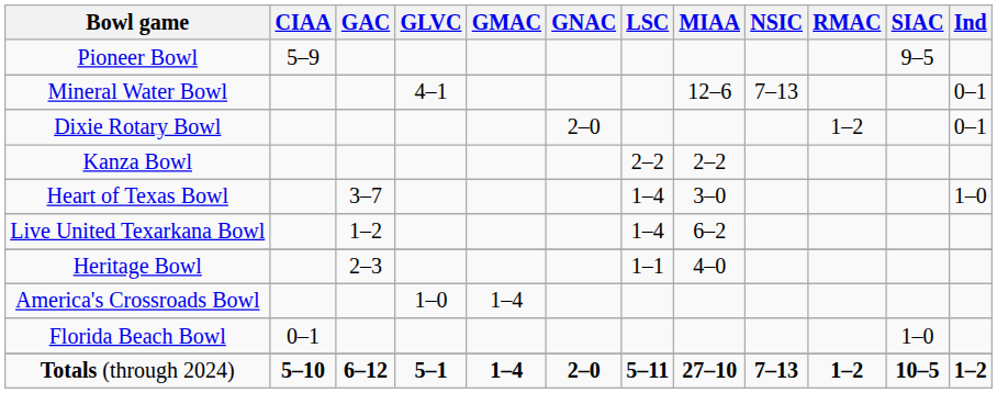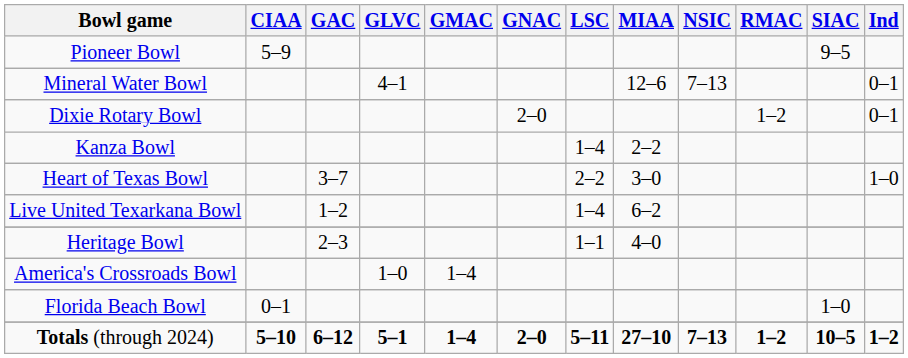Kanza Bowl | LSC: 2–2 -> 1–4
Heart of Texas Bowl | LSC: 1–4 -> 2–2
